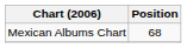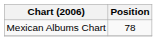Mexican Albums Chart | Position: 68 -> 78
